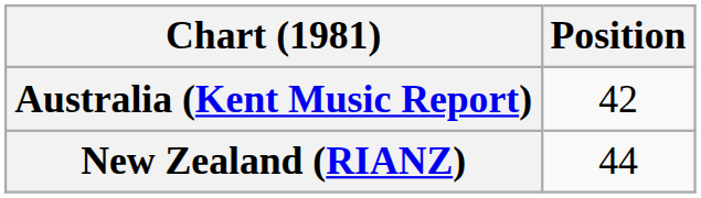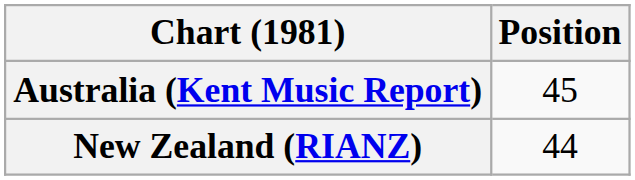Australia (Kent Music Report) | Position: 42 -> 45
